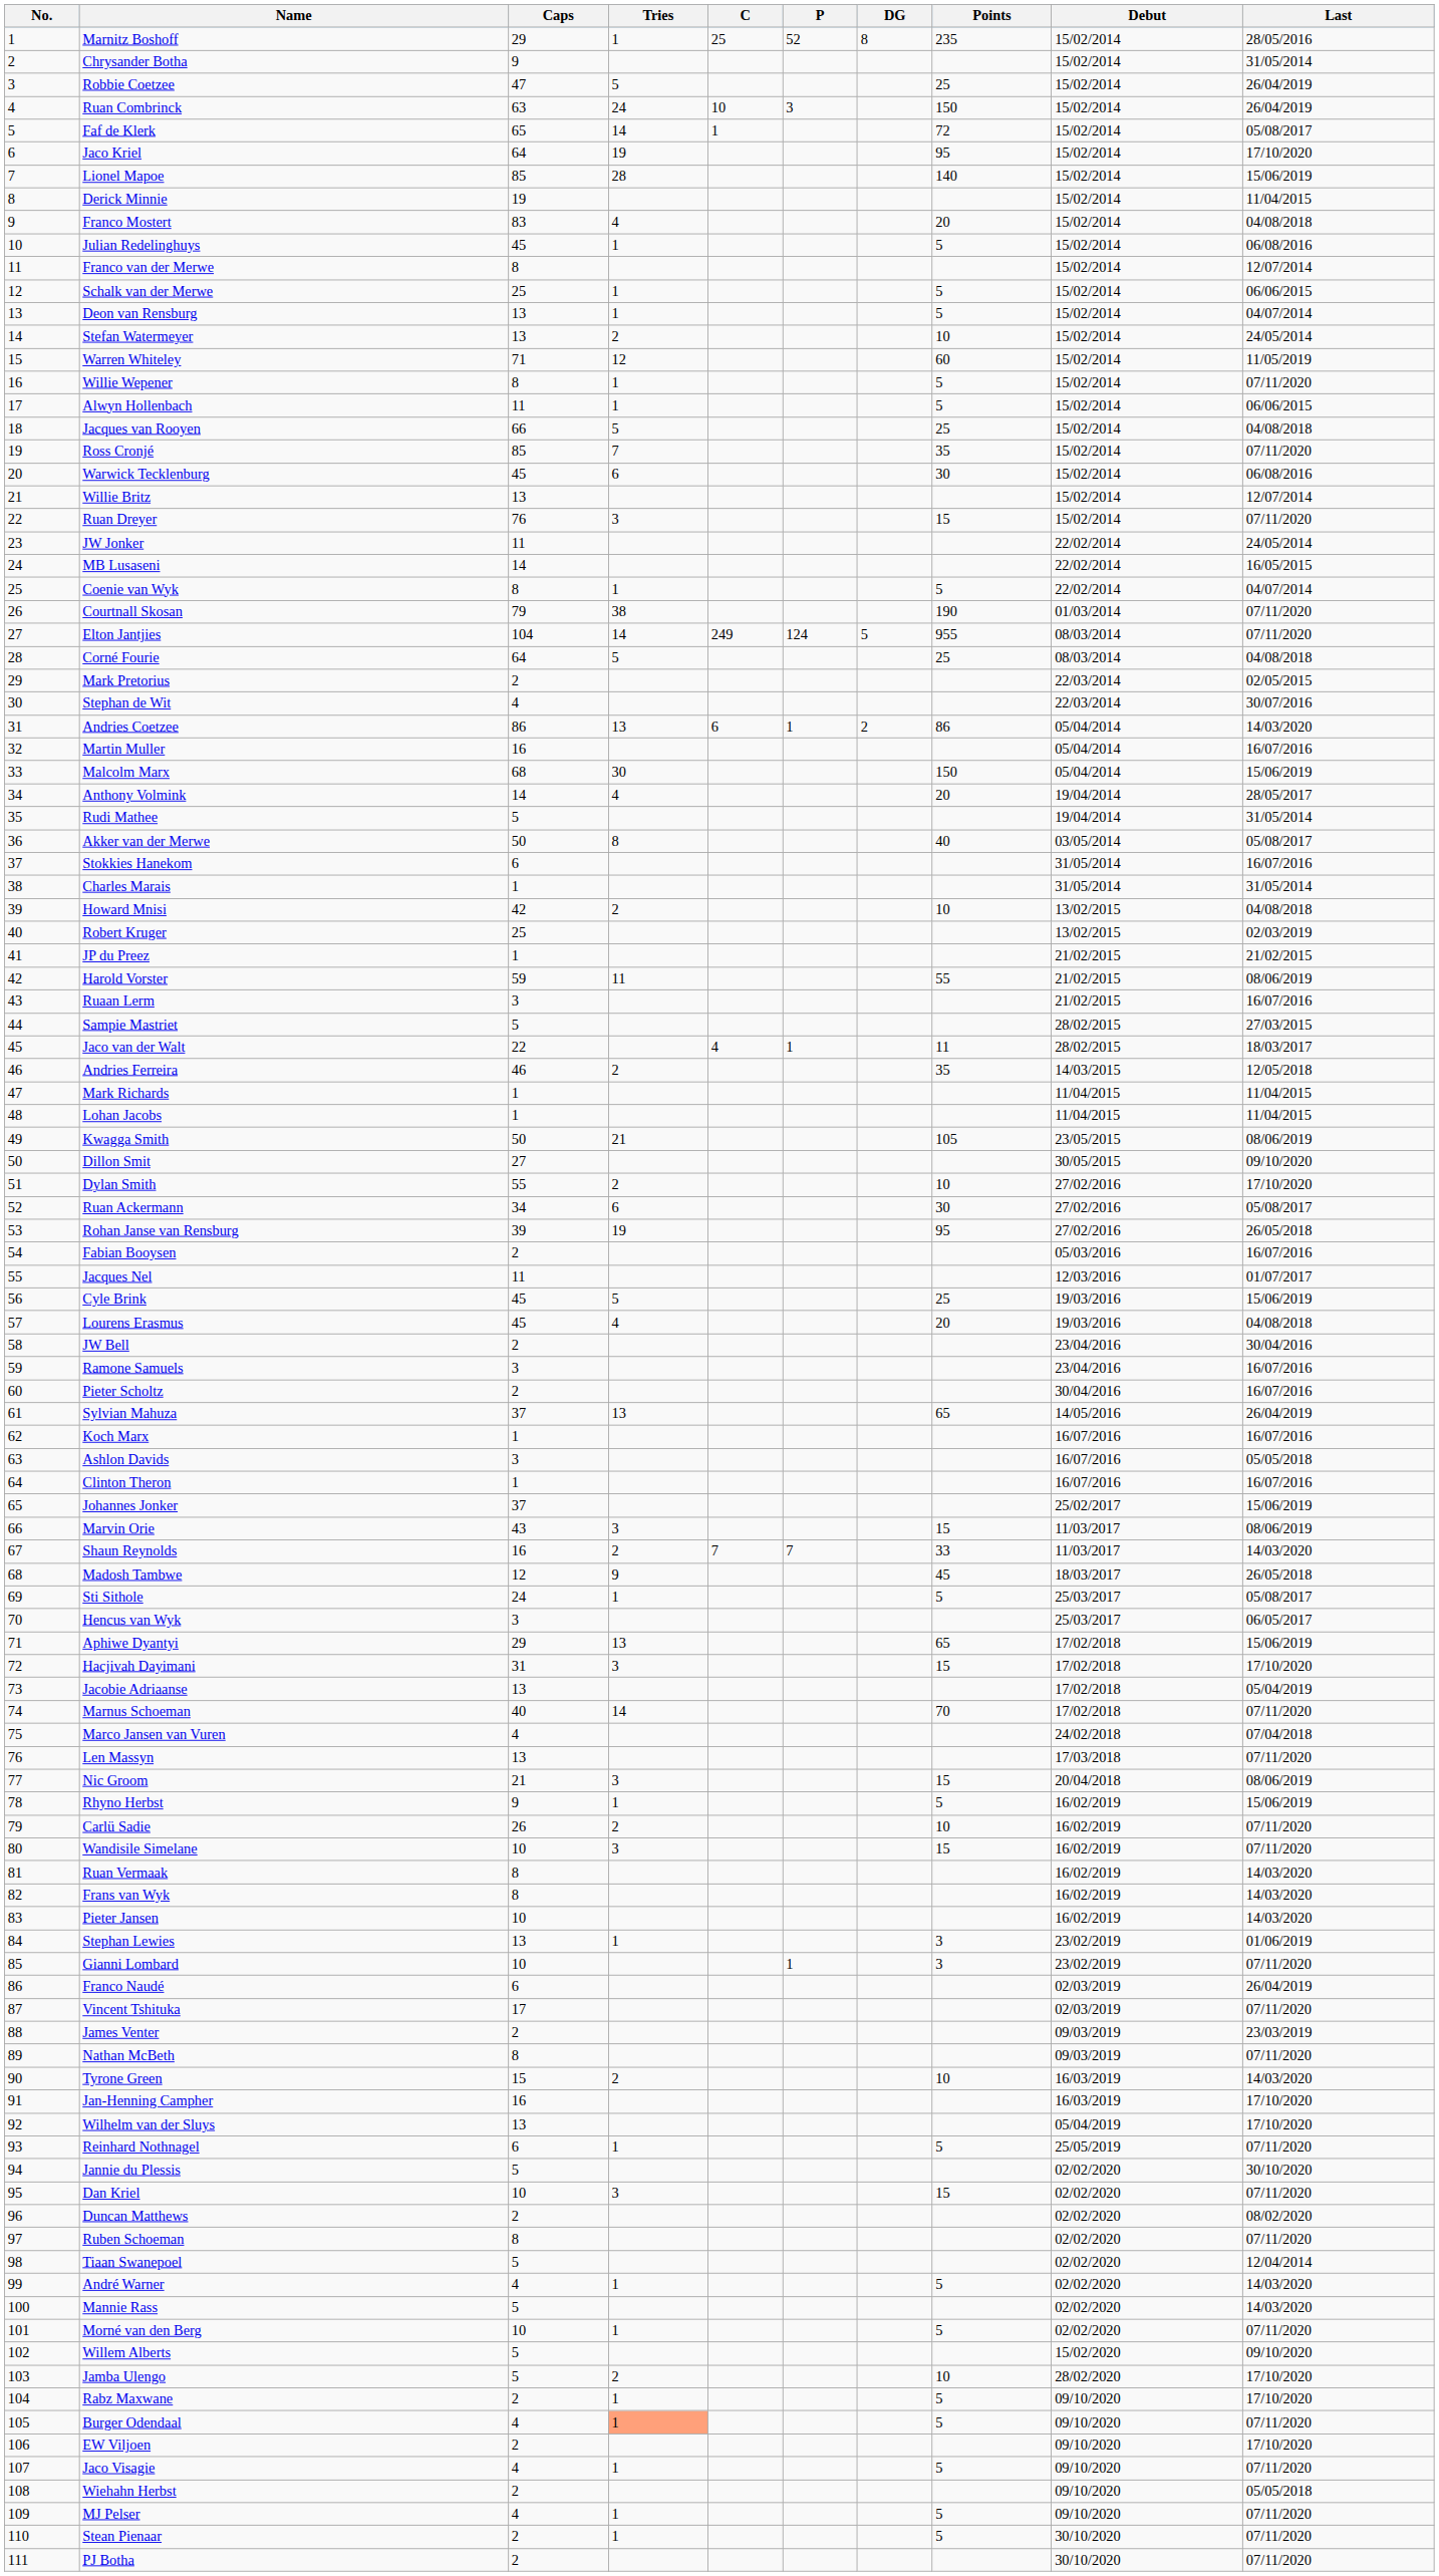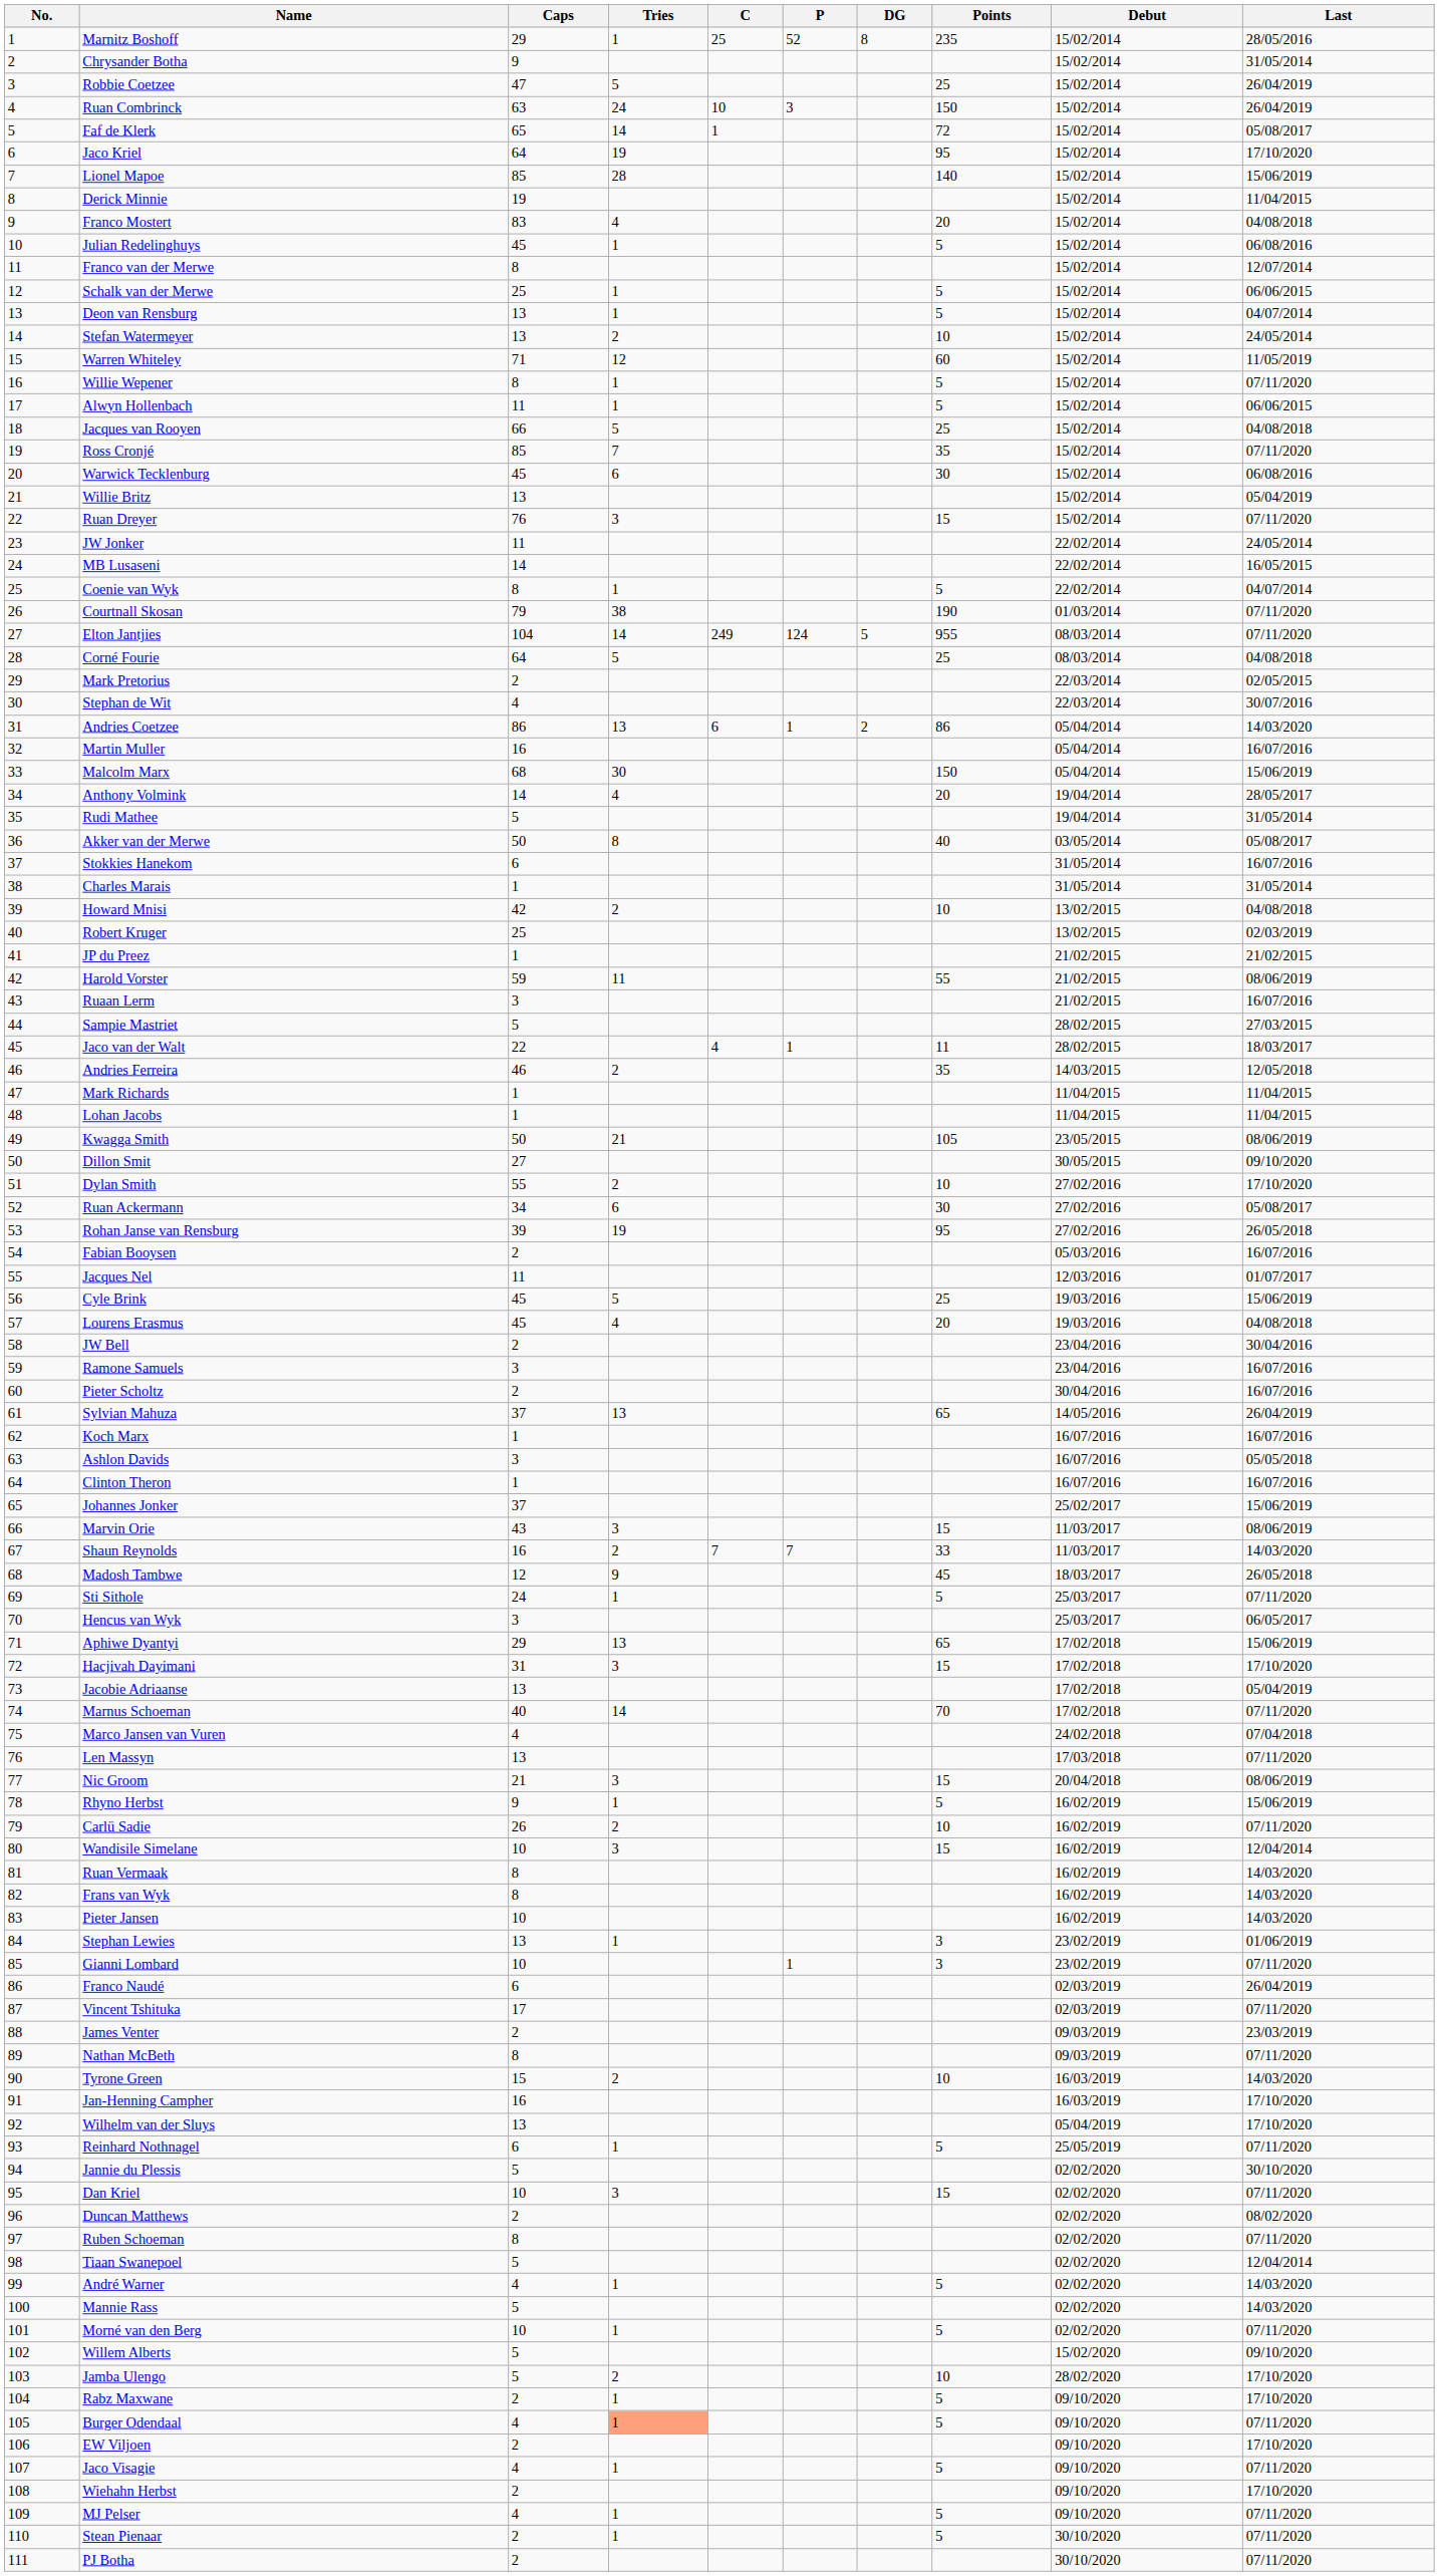Willie Britz | Last: 12/07/2014 -> 05/04/2019
Sti Sithole | Last: 05/08/2017 -> 07/11/2020
Wandisile Simelane | Last: 07/11/2020 -> 12/04/2014
Wiehahn Herbst | Last: 05/05/2018 -> 17/10/2020
